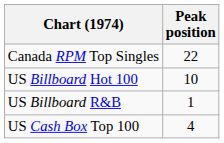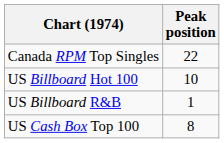US Cash Box Top 100 | Peak position: 4 -> 8
